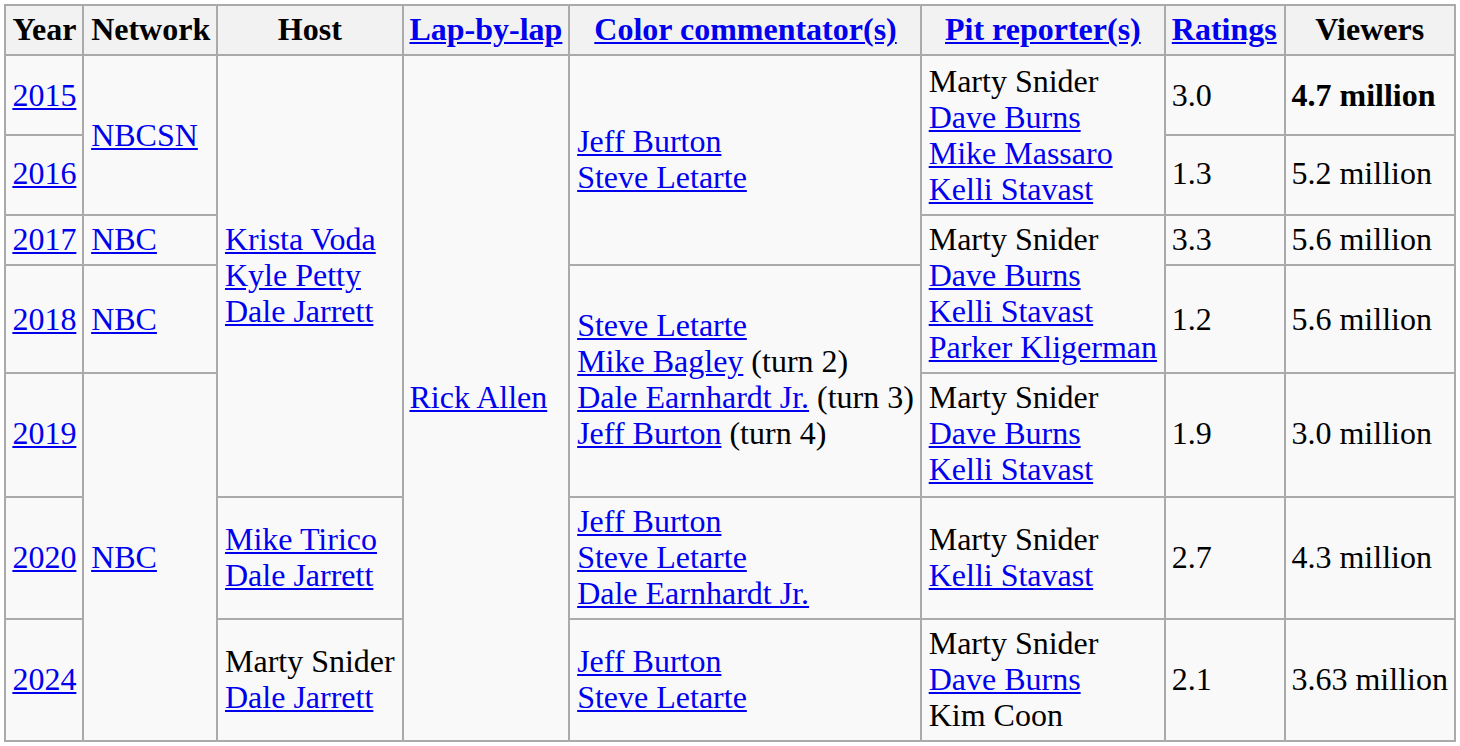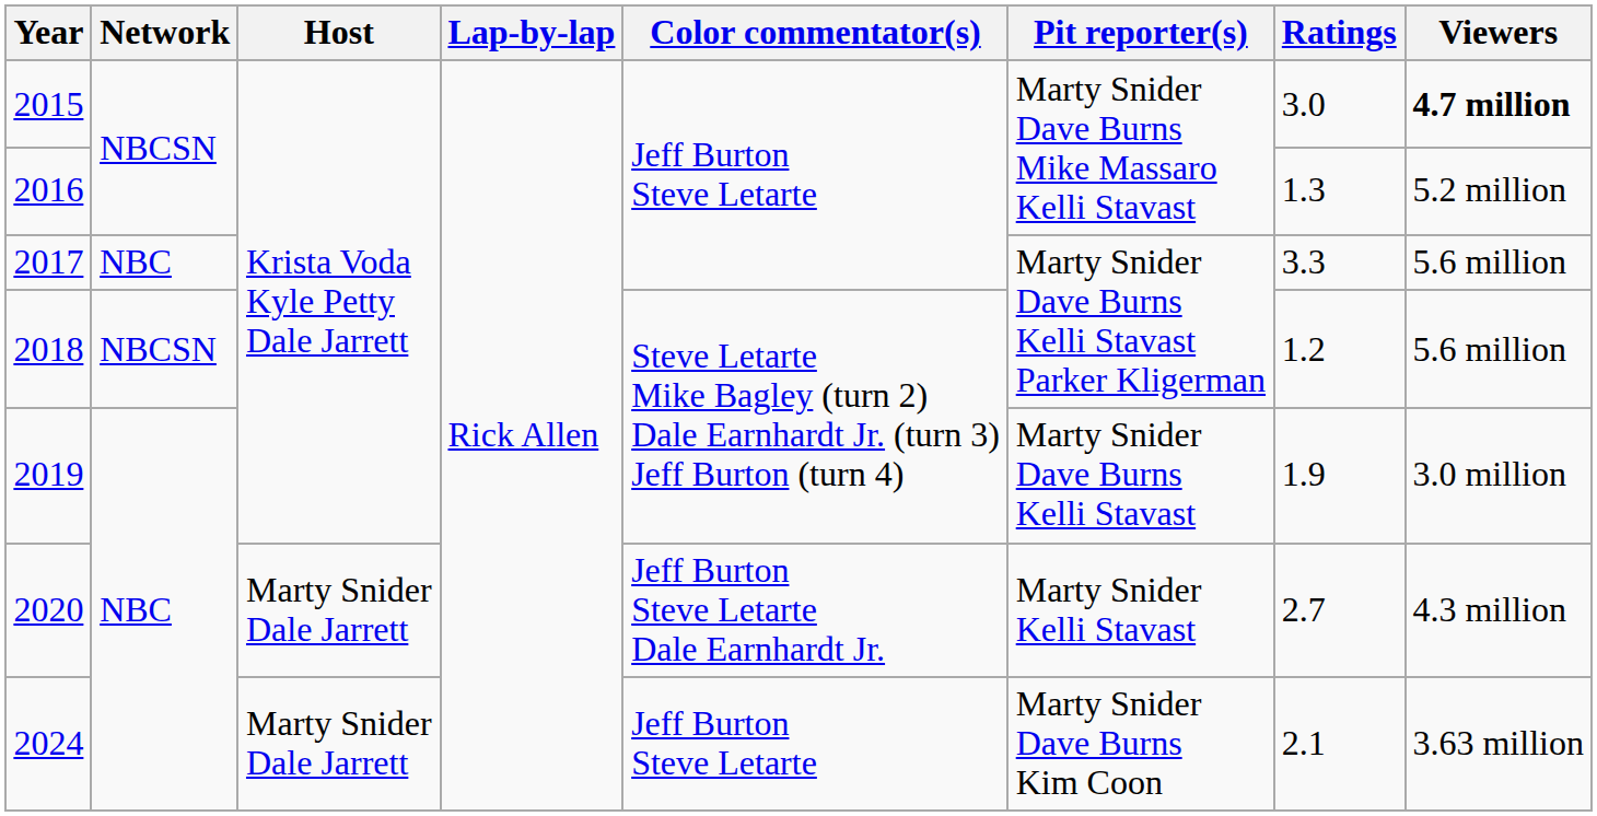2018 | Network: NBC -> NBCSN
2020 | Host: Mike Tirico Dale Jarrett -> Marty Snider Dale Jarrett
